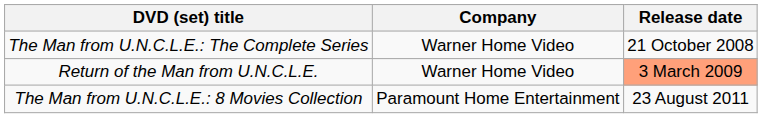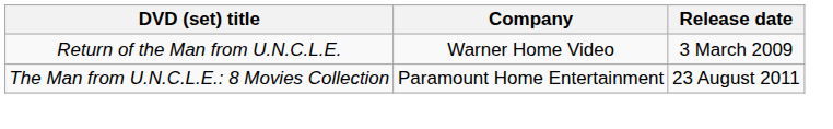- row: The Man from U.N.C.L.E.: The Complete Series | Warner Home Video | 21 October 2008
Return of the Man from U.N.C.L.E. | Release date: lightsalmon background -> no background
